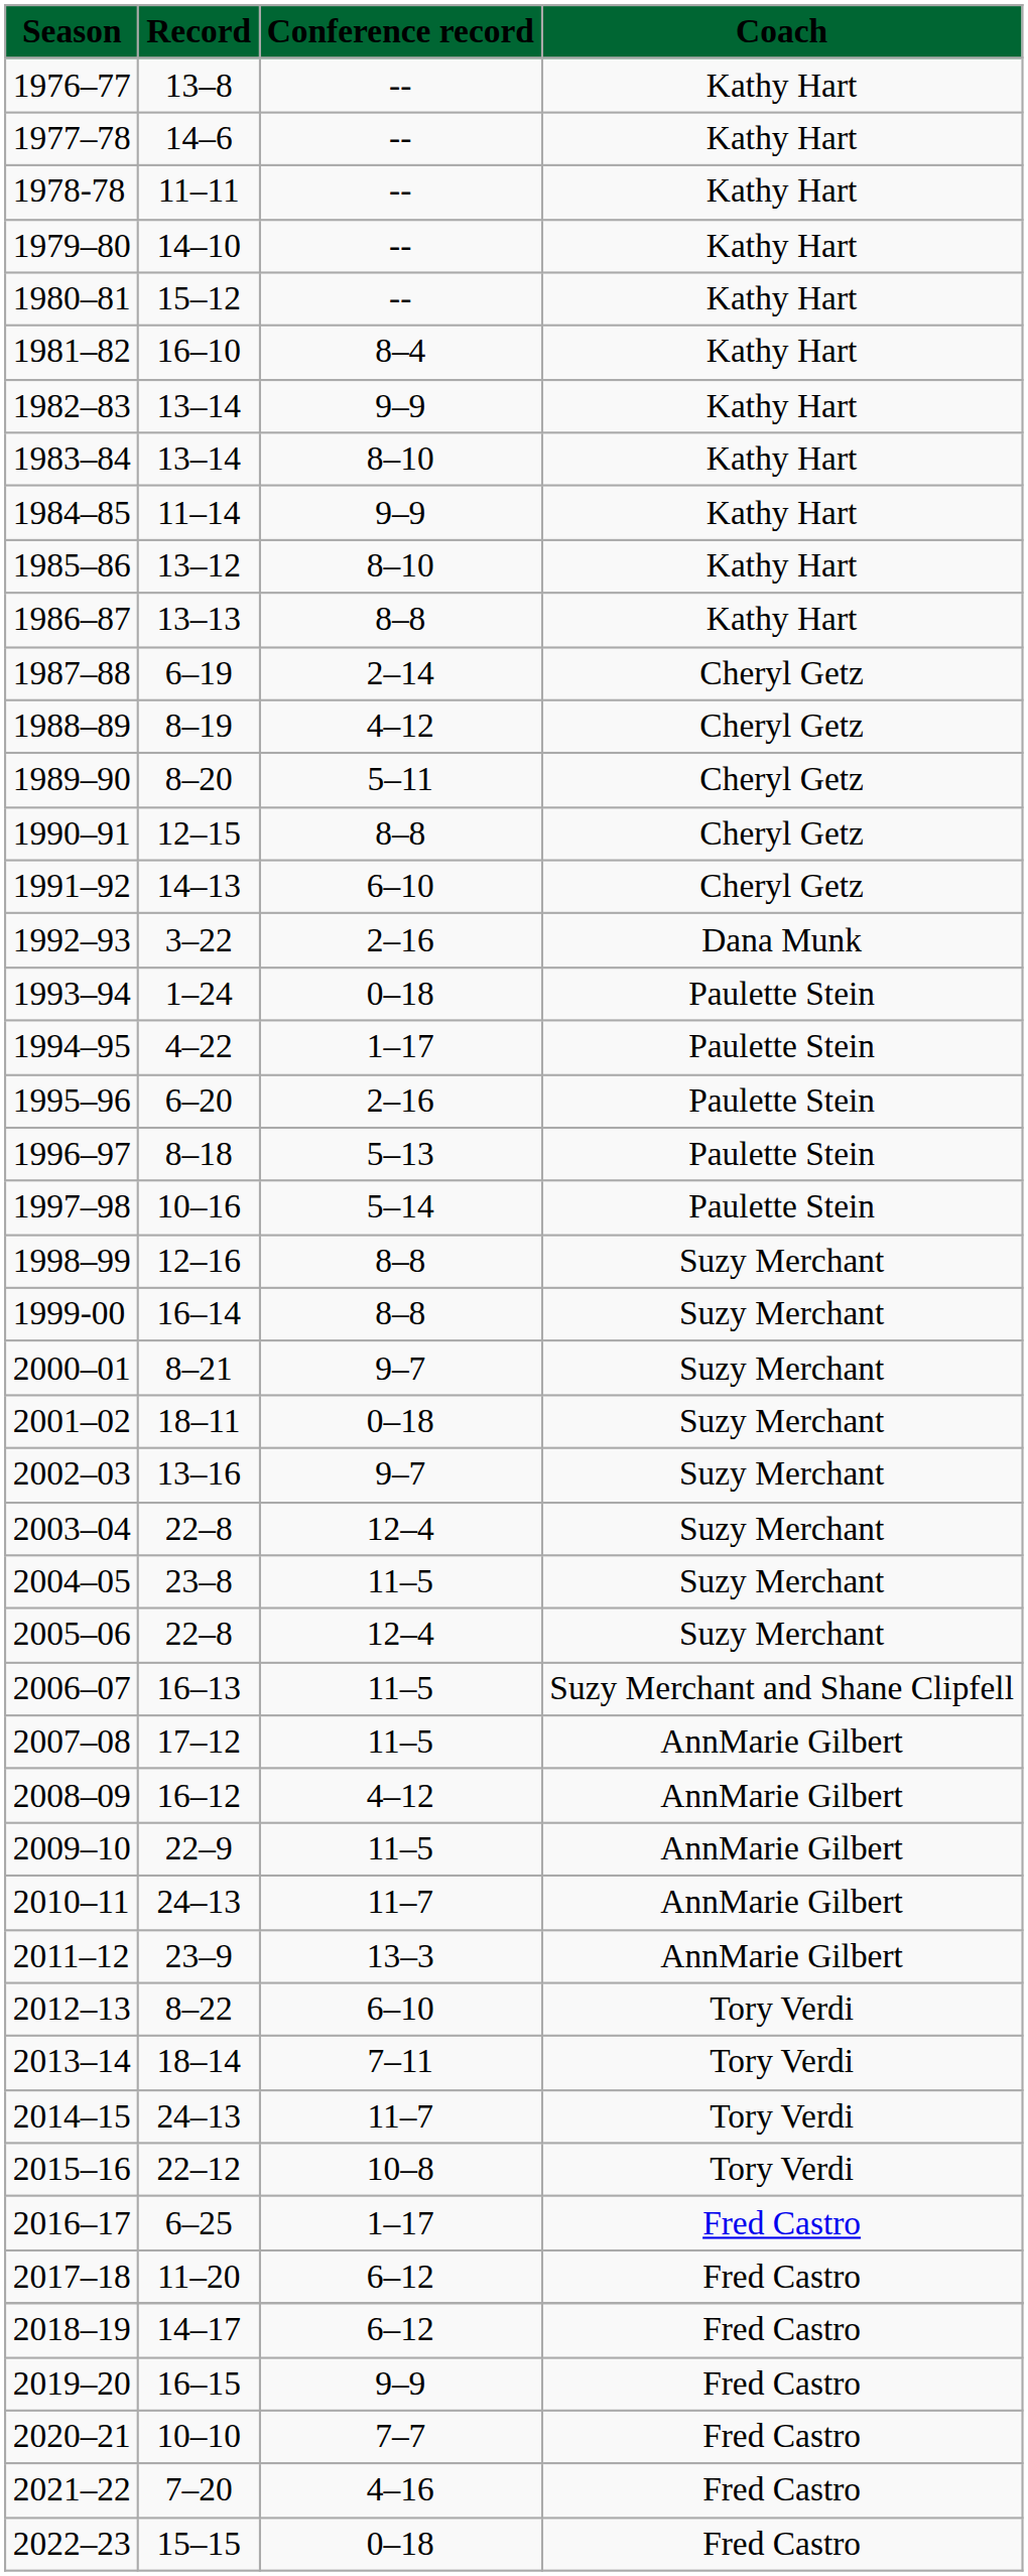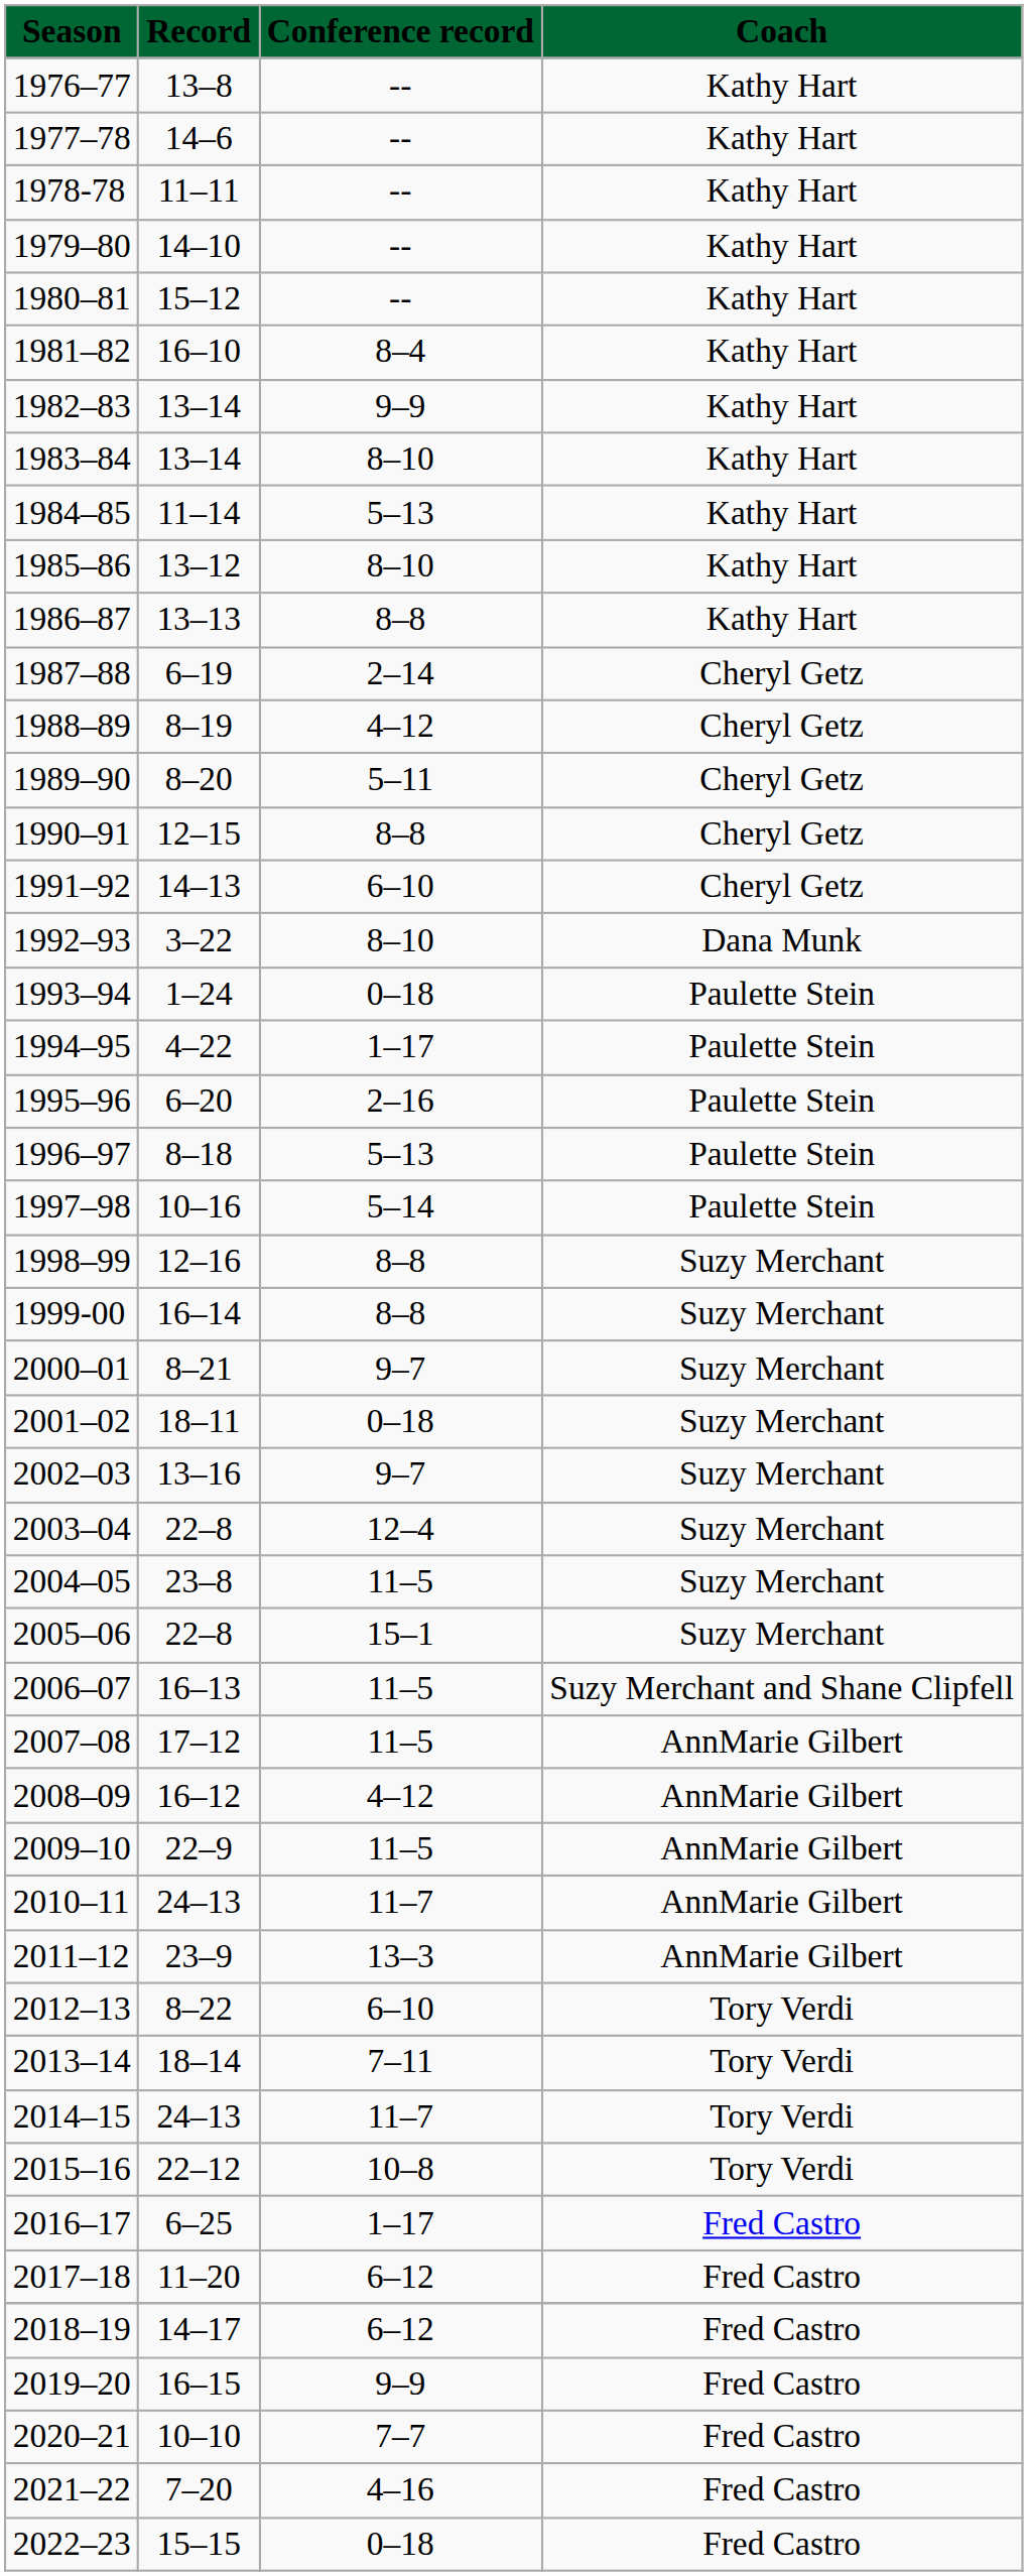1984–85 | column 3: 9–9 -> 5–13
1992–93 | column 3: 2–16 -> 8–10
2005–06 | column 3: 12–4 -> 15–1
